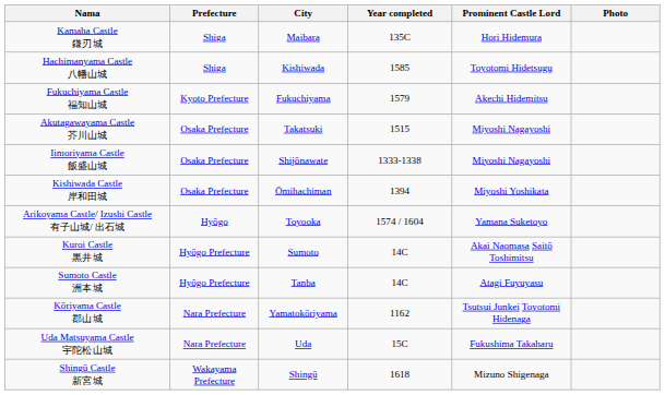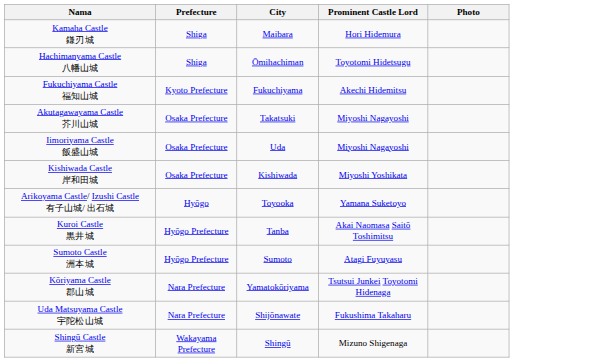- column: Year completed | 135C | 1585 | 1579 | 1515 | 1333-1338 | 1394 | 1574 / 1604 | 14C | 14C | 1162 | 15C | 1618
Hachimanyama Castle 八幡山城 | City: Kishiwada -> Ōmihachiman
Iimoriyama Castle 飯盛山城 | City: Shijōnawate -> Uda
Kishiwada Castle 岸和田城 | City: Ōmihachiman -> Kishiwada
Kuroi Castle 黒井城 | City: Sumoto -> Tanba
Sumoto Castle 洲本城 | City: Tanba -> Sumoto
Uda Matsuyama Castle 宇陀松山城 | City: Uda -> Shijōnawate
